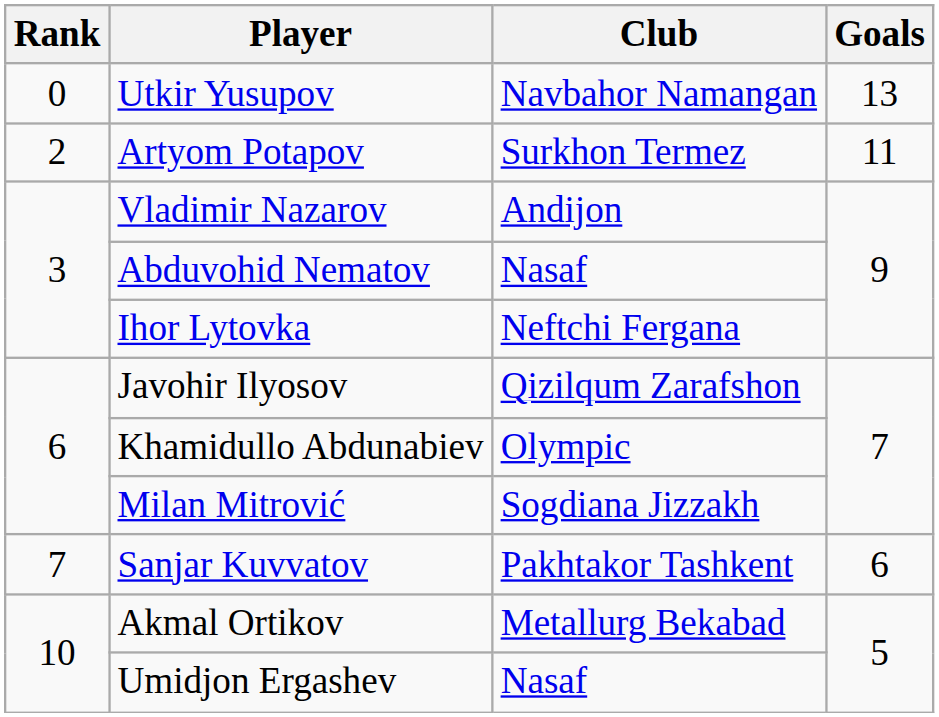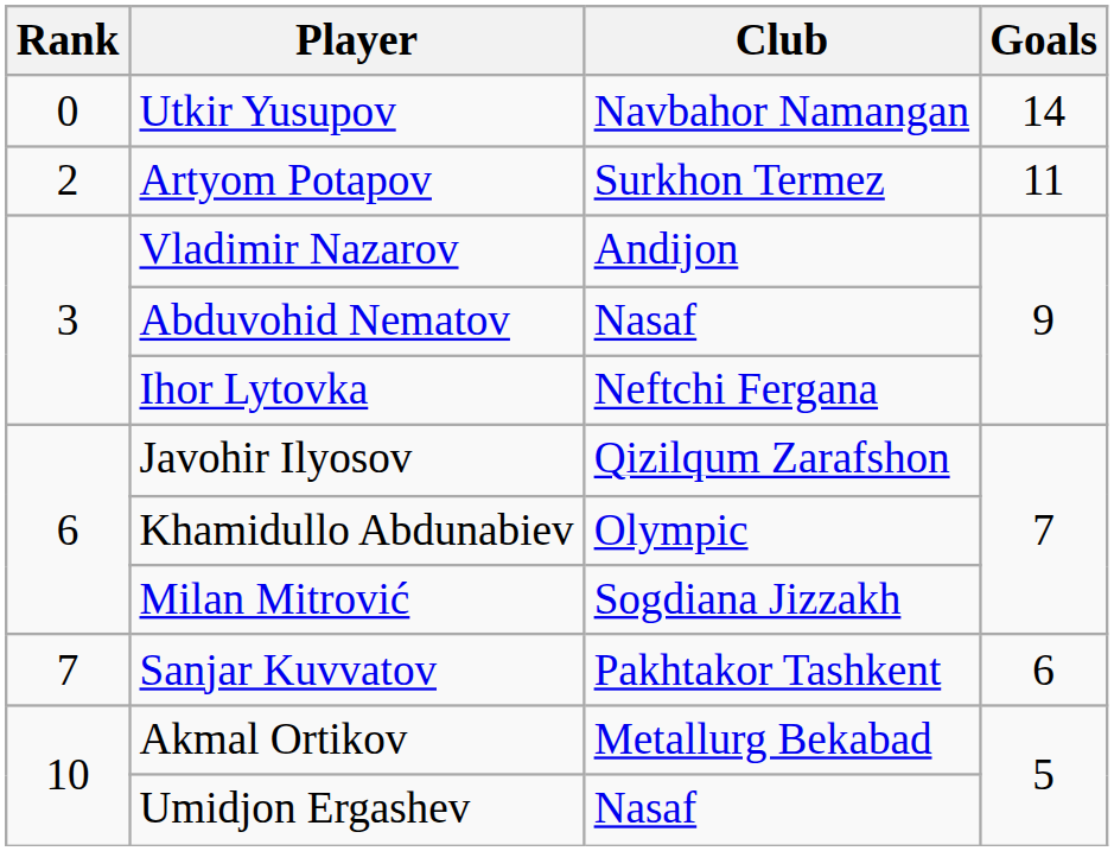Utkir Yusupov | Goals: 13 -> 14
